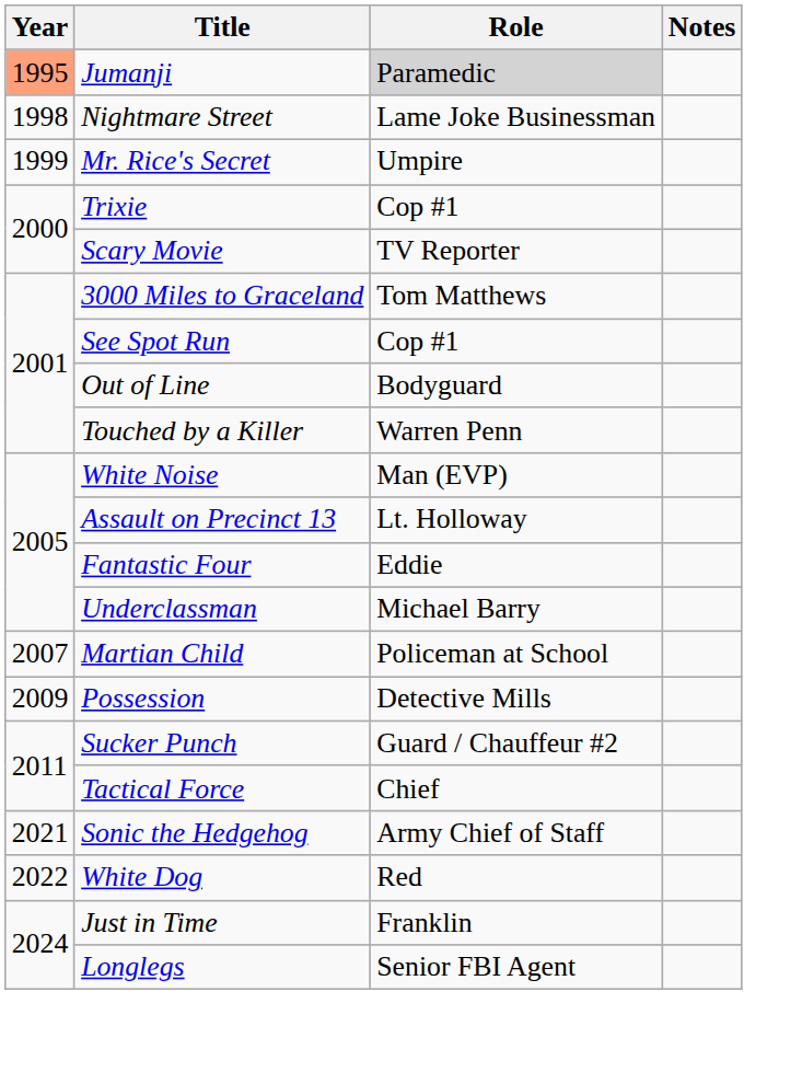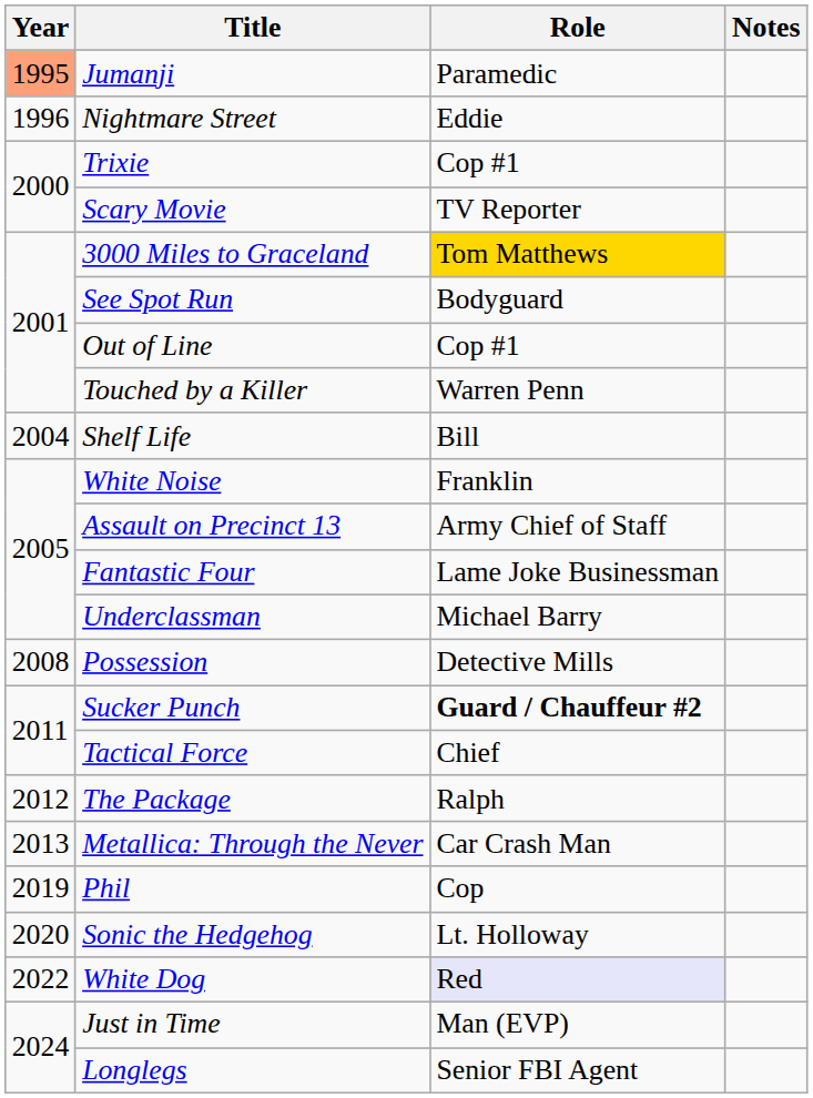Jumanji | Role: lightgrey background -> no background
Nightmare Street | Year: 1998 -> 1996
Nightmare Street | Role: Lame Joke Businessman -> Eddie
- row: 1999 | Mr. Rice's Secret | Umpire
3000 Miles to Graceland | Role: no background -> gold background
See Spot Run | Role: Cop #1 -> Bodyguard
Out of Line | Role: Bodyguard -> Cop #1
+ row: 2004 | Shelf Life | Bill
White Noise | Role: Man (EVP) -> Franklin
Assault on Precinct 13 | Role: Lt. Holloway -> Army Chief of Staff
Fantastic Four | Role: Eddie -> Lame Joke Businessman
- row: 2007 | Martian Child | Policeman at School
Possession | Year: 2009 -> 2008
Sucker Punch | Role: normal -> bold
+ row: 2012 | The Package | Ralph
+ row: 2013 | Metallica: Through the Never | Car Crash Man
+ row: 2019 | Phil | Cop
Sonic the Hedgehog | Year: 2021 -> 2020
Sonic the Hedgehog | Role: Army Chief of Staff -> Lt. Holloway
White Dog | Role: no background -> lavender background
Just in Time | Role: Franklin -> Man (EVP)
